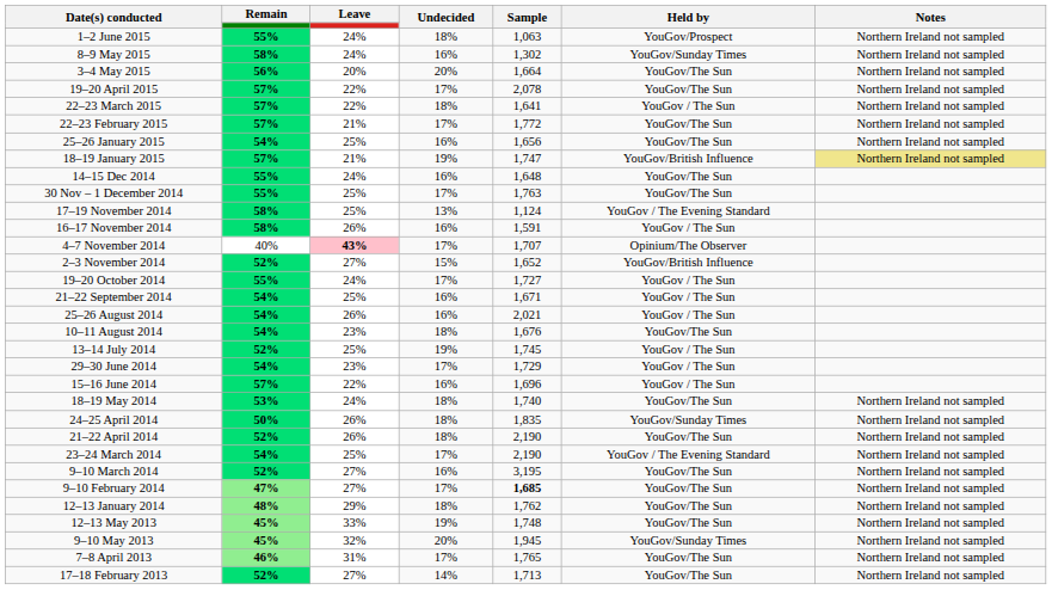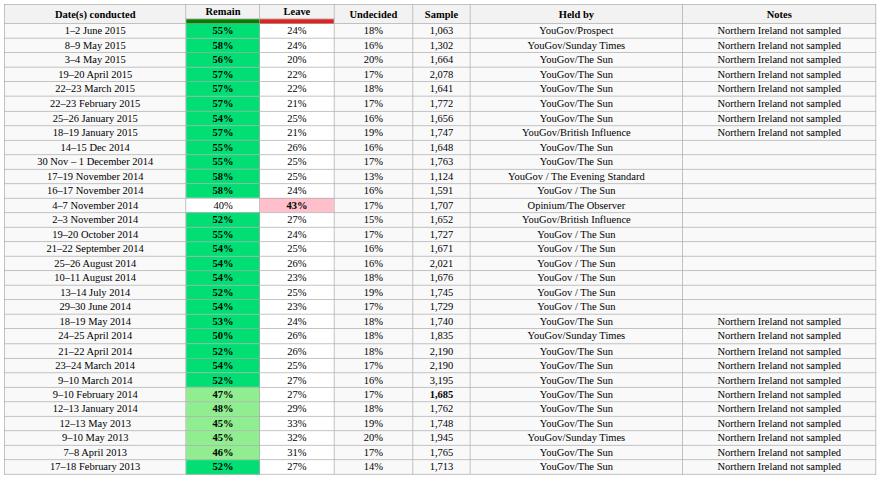22–23 March 2015 | Held by: YouGov / The Sun -> YouGov/The Sun
18–19 January 2015 | Notes: khaki background -> no background
14–15 Dec 2014 | Leave: 24% -> 26%
16–17 November 2014 | Leave: 26% -> 24%
10–11 August 2014 | Held by: YouGov/The Sun -> YouGov / The Sun
- row: 15–16 June 2014 | 57% | 22% | 16% | 1,696 | YouGov / The Sun
23–24 March 2014 | Held by: YouGov / The Evening Standard -> YouGov/The Sun
